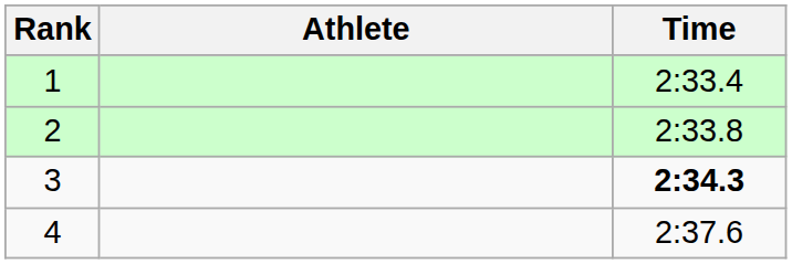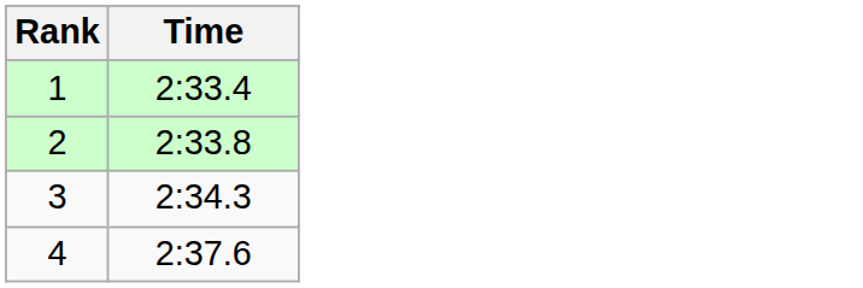- column: Athlete
3 | Time: bold -> normal
